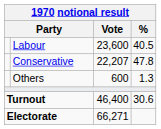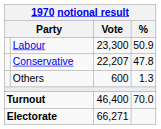Labour | Vote: 23,600 -> 23,300
Labour | %: 40.5 -> 50.9
Turnout | %: 30.6 -> 70.0
